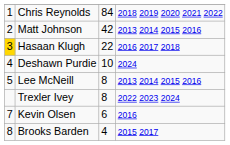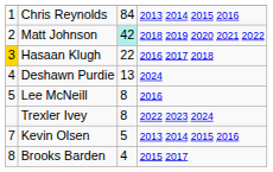Chris Reynolds | column 4: 2018 2019 2020 2021 2022 -> 2013 2014 2015 2016
Matt Johnson | column 3: no background -> paleturquoise background
Matt Johnson | column 4: 2013 2014 2015 2016 -> 2018 2019 2020 2021 2022
Deshawn Purdie | column 3: 10 -> 13
Lee McNeill | column 4: 2013 2014 2015 2016 -> 2016
Kevin Olsen | column 3: 6 -> 5
Kevin Olsen | column 4: 2016 -> 2013 2014 2015 2016
